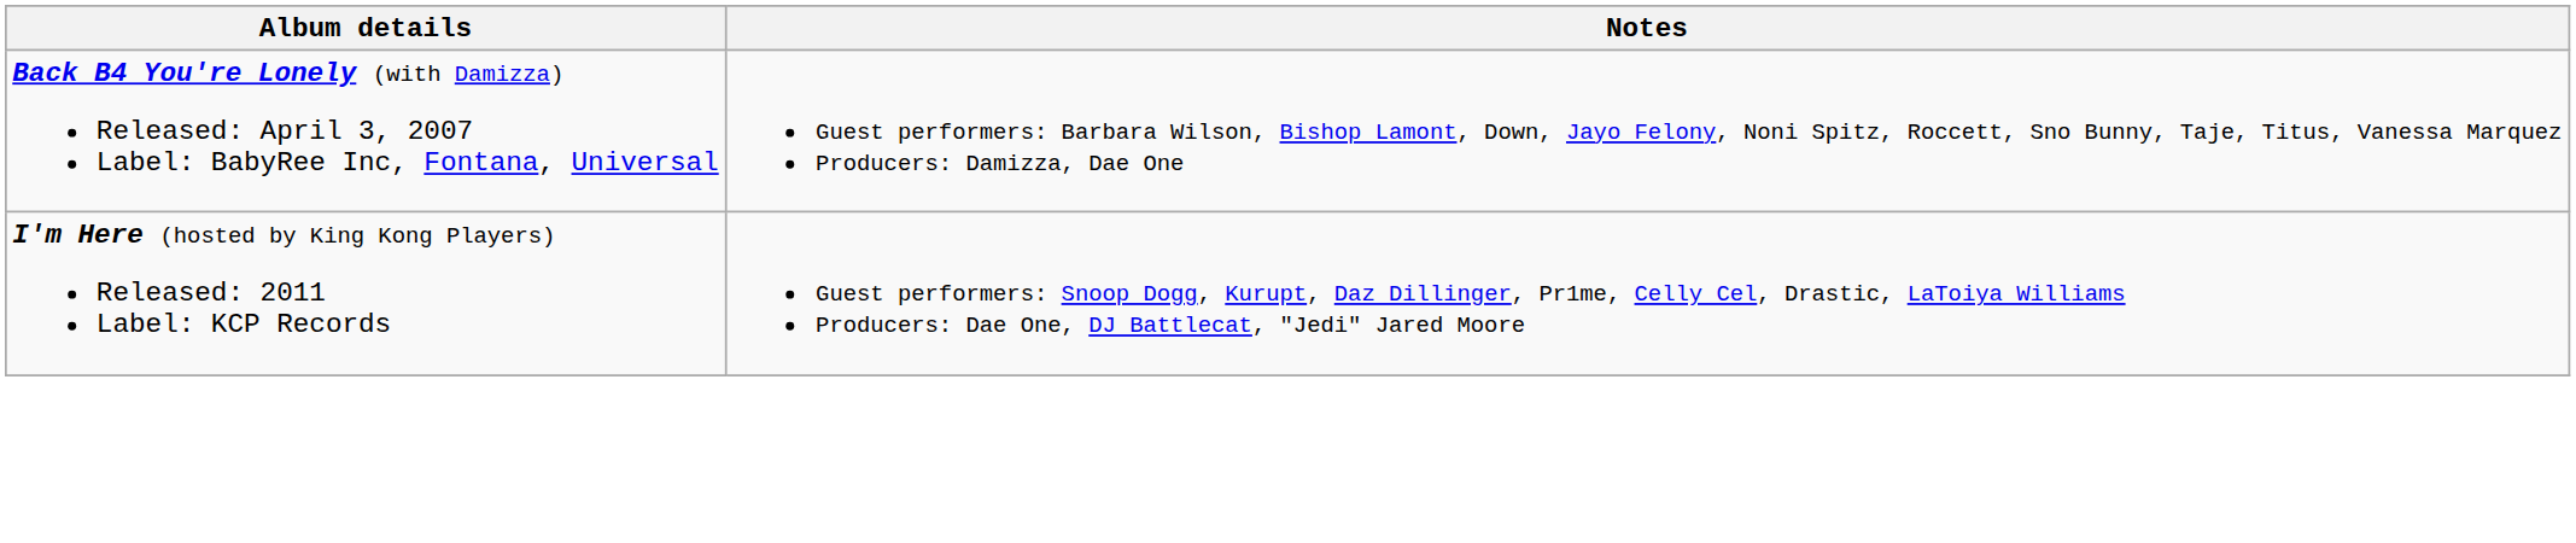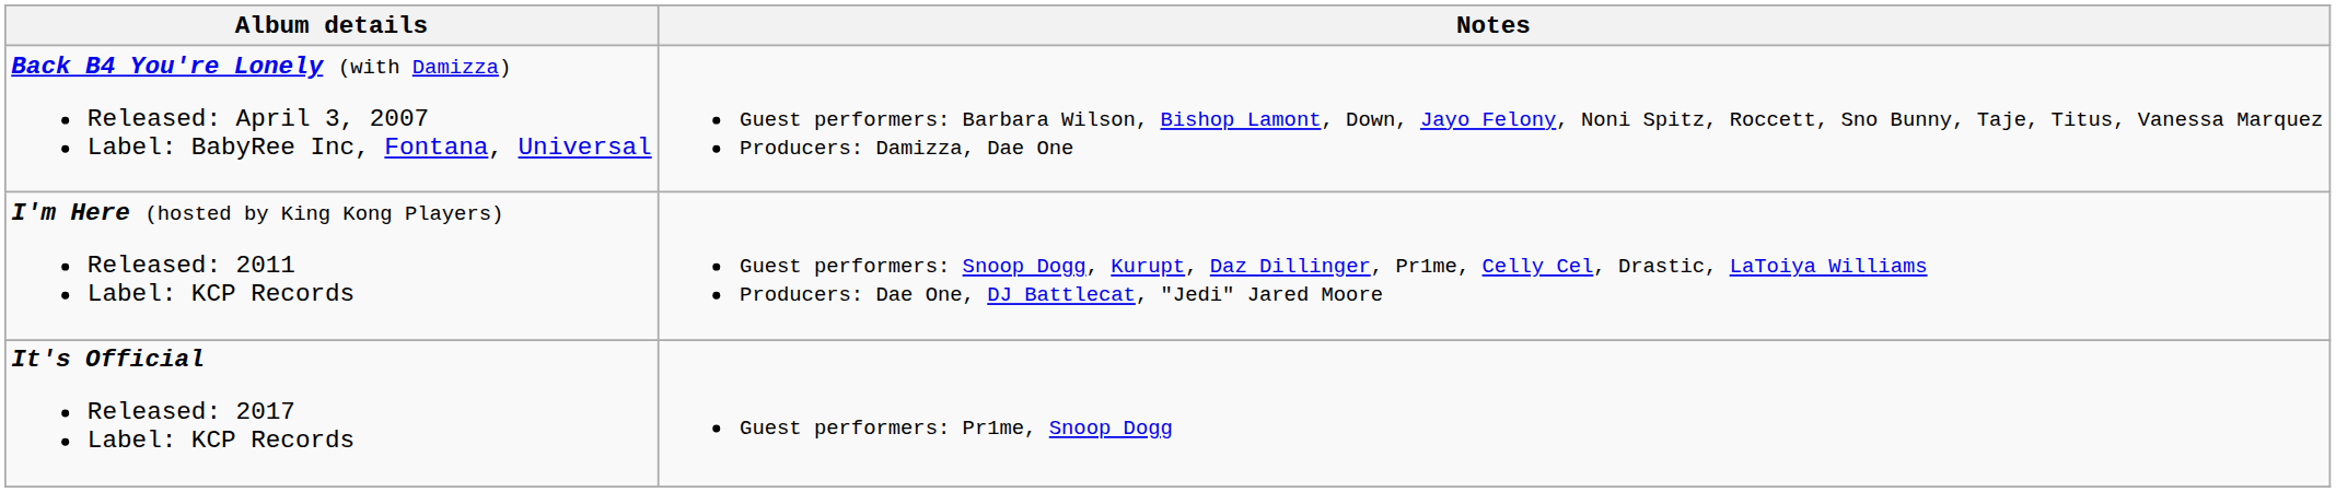+ row: It's Official Released: 2017 Label: KCP Records | Guest performers: Pr1me, Snoop Dogg
